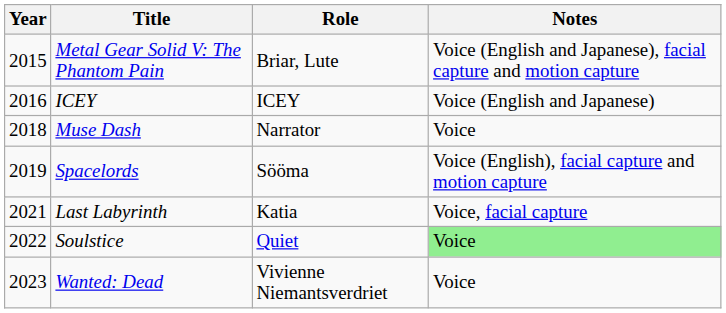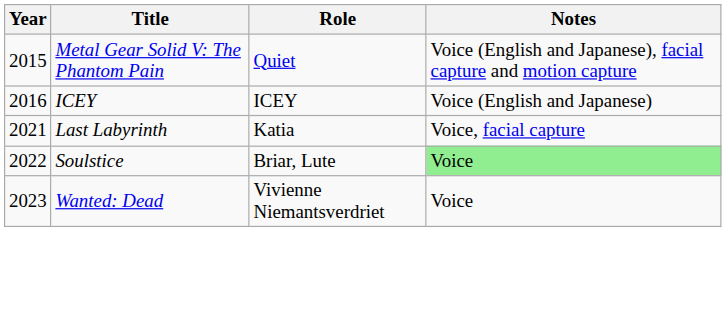Metal Gear Solid V: The Phantom Pain | Role: Briar, Lute -> Quiet
- row: 2018 | Muse Dash | Narrator | Voice
- row: 2019 | Spacelords | Sööma | Voice (English), facial capture and motion capture
Soulstice | Role: Quiet -> Briar, Lute
